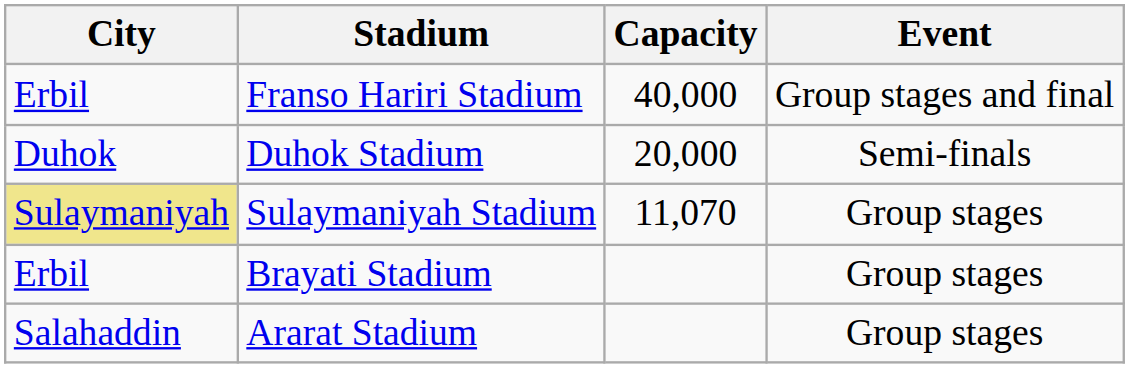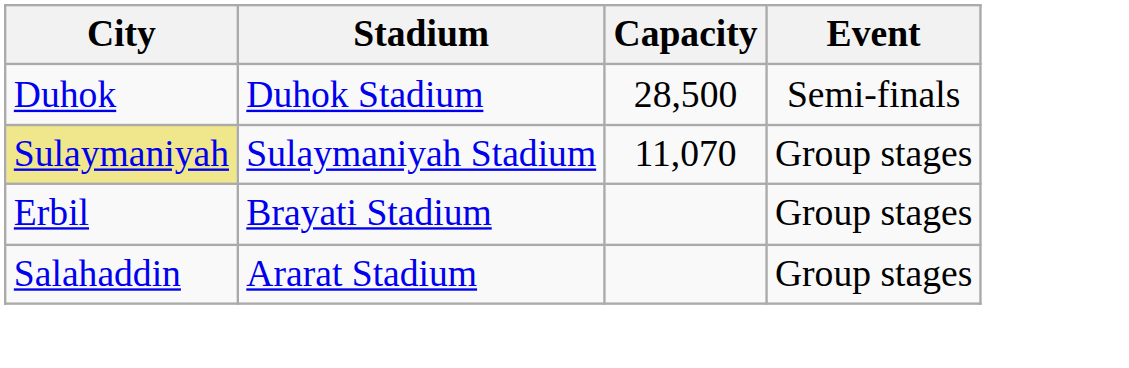- row: Erbil | Franso Hariri Stadium | 40,000 | Group stages and final
Duhok Stadium | Capacity: 20,000 -> 28,500
